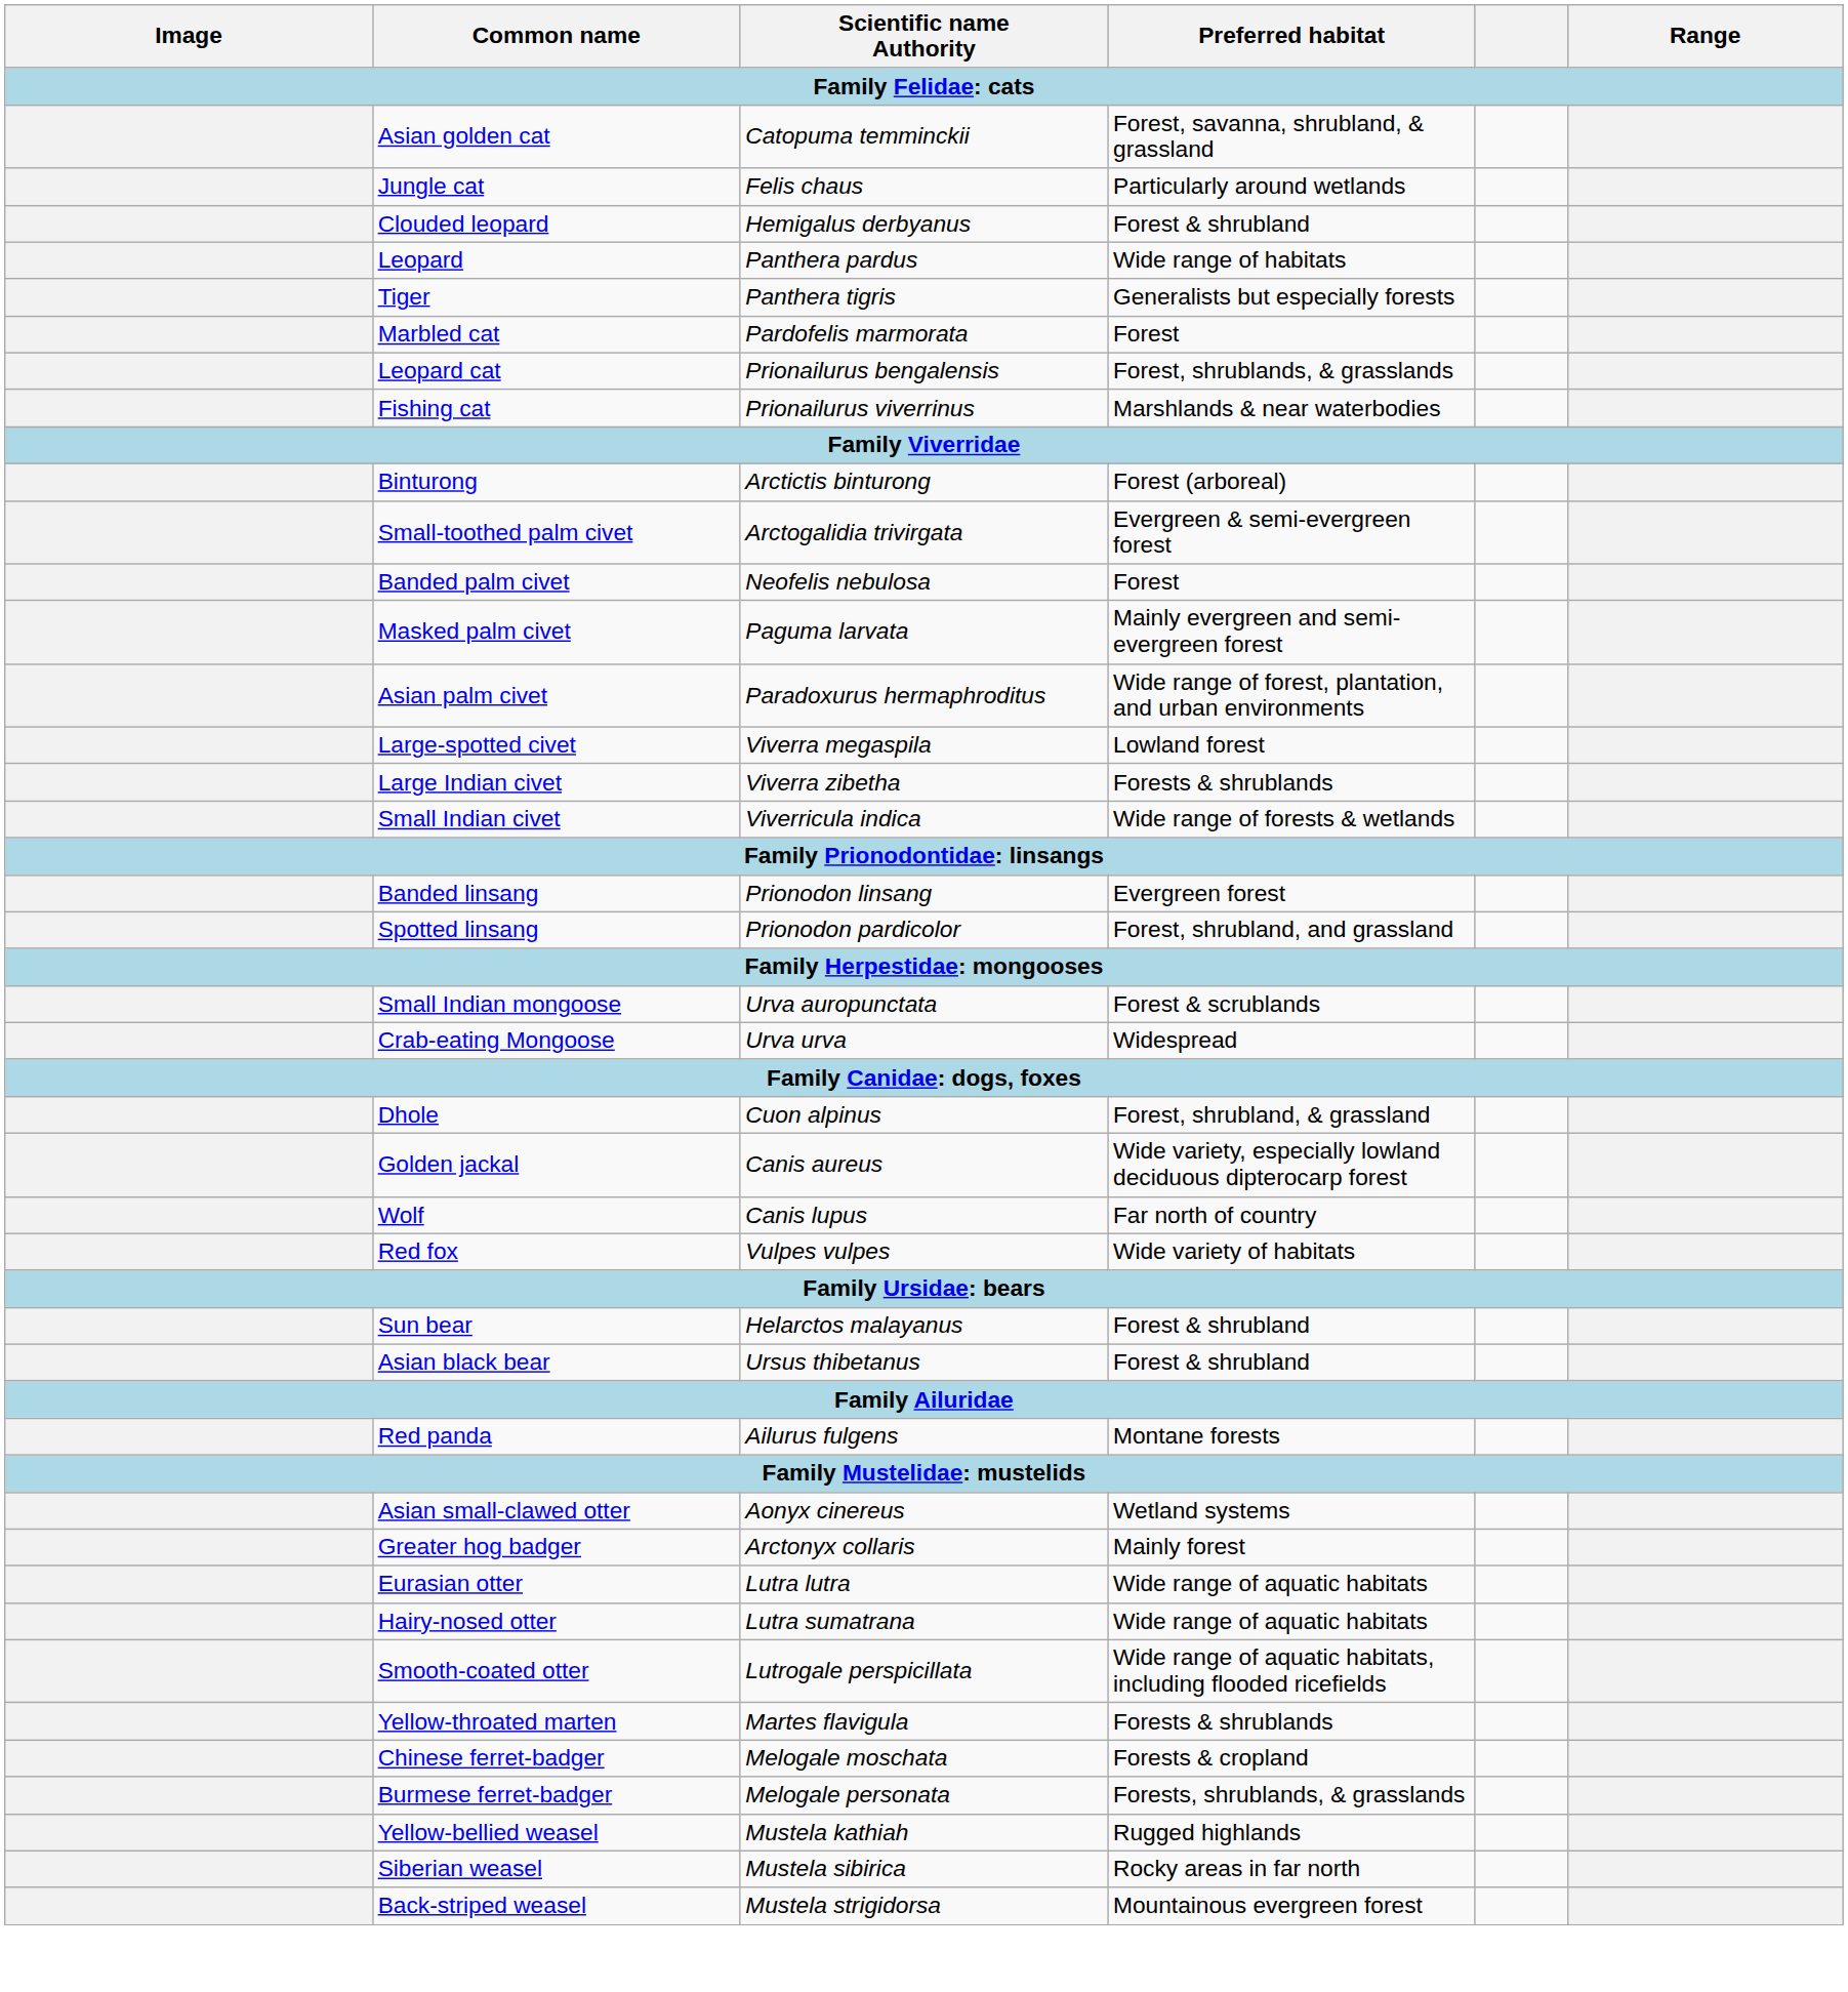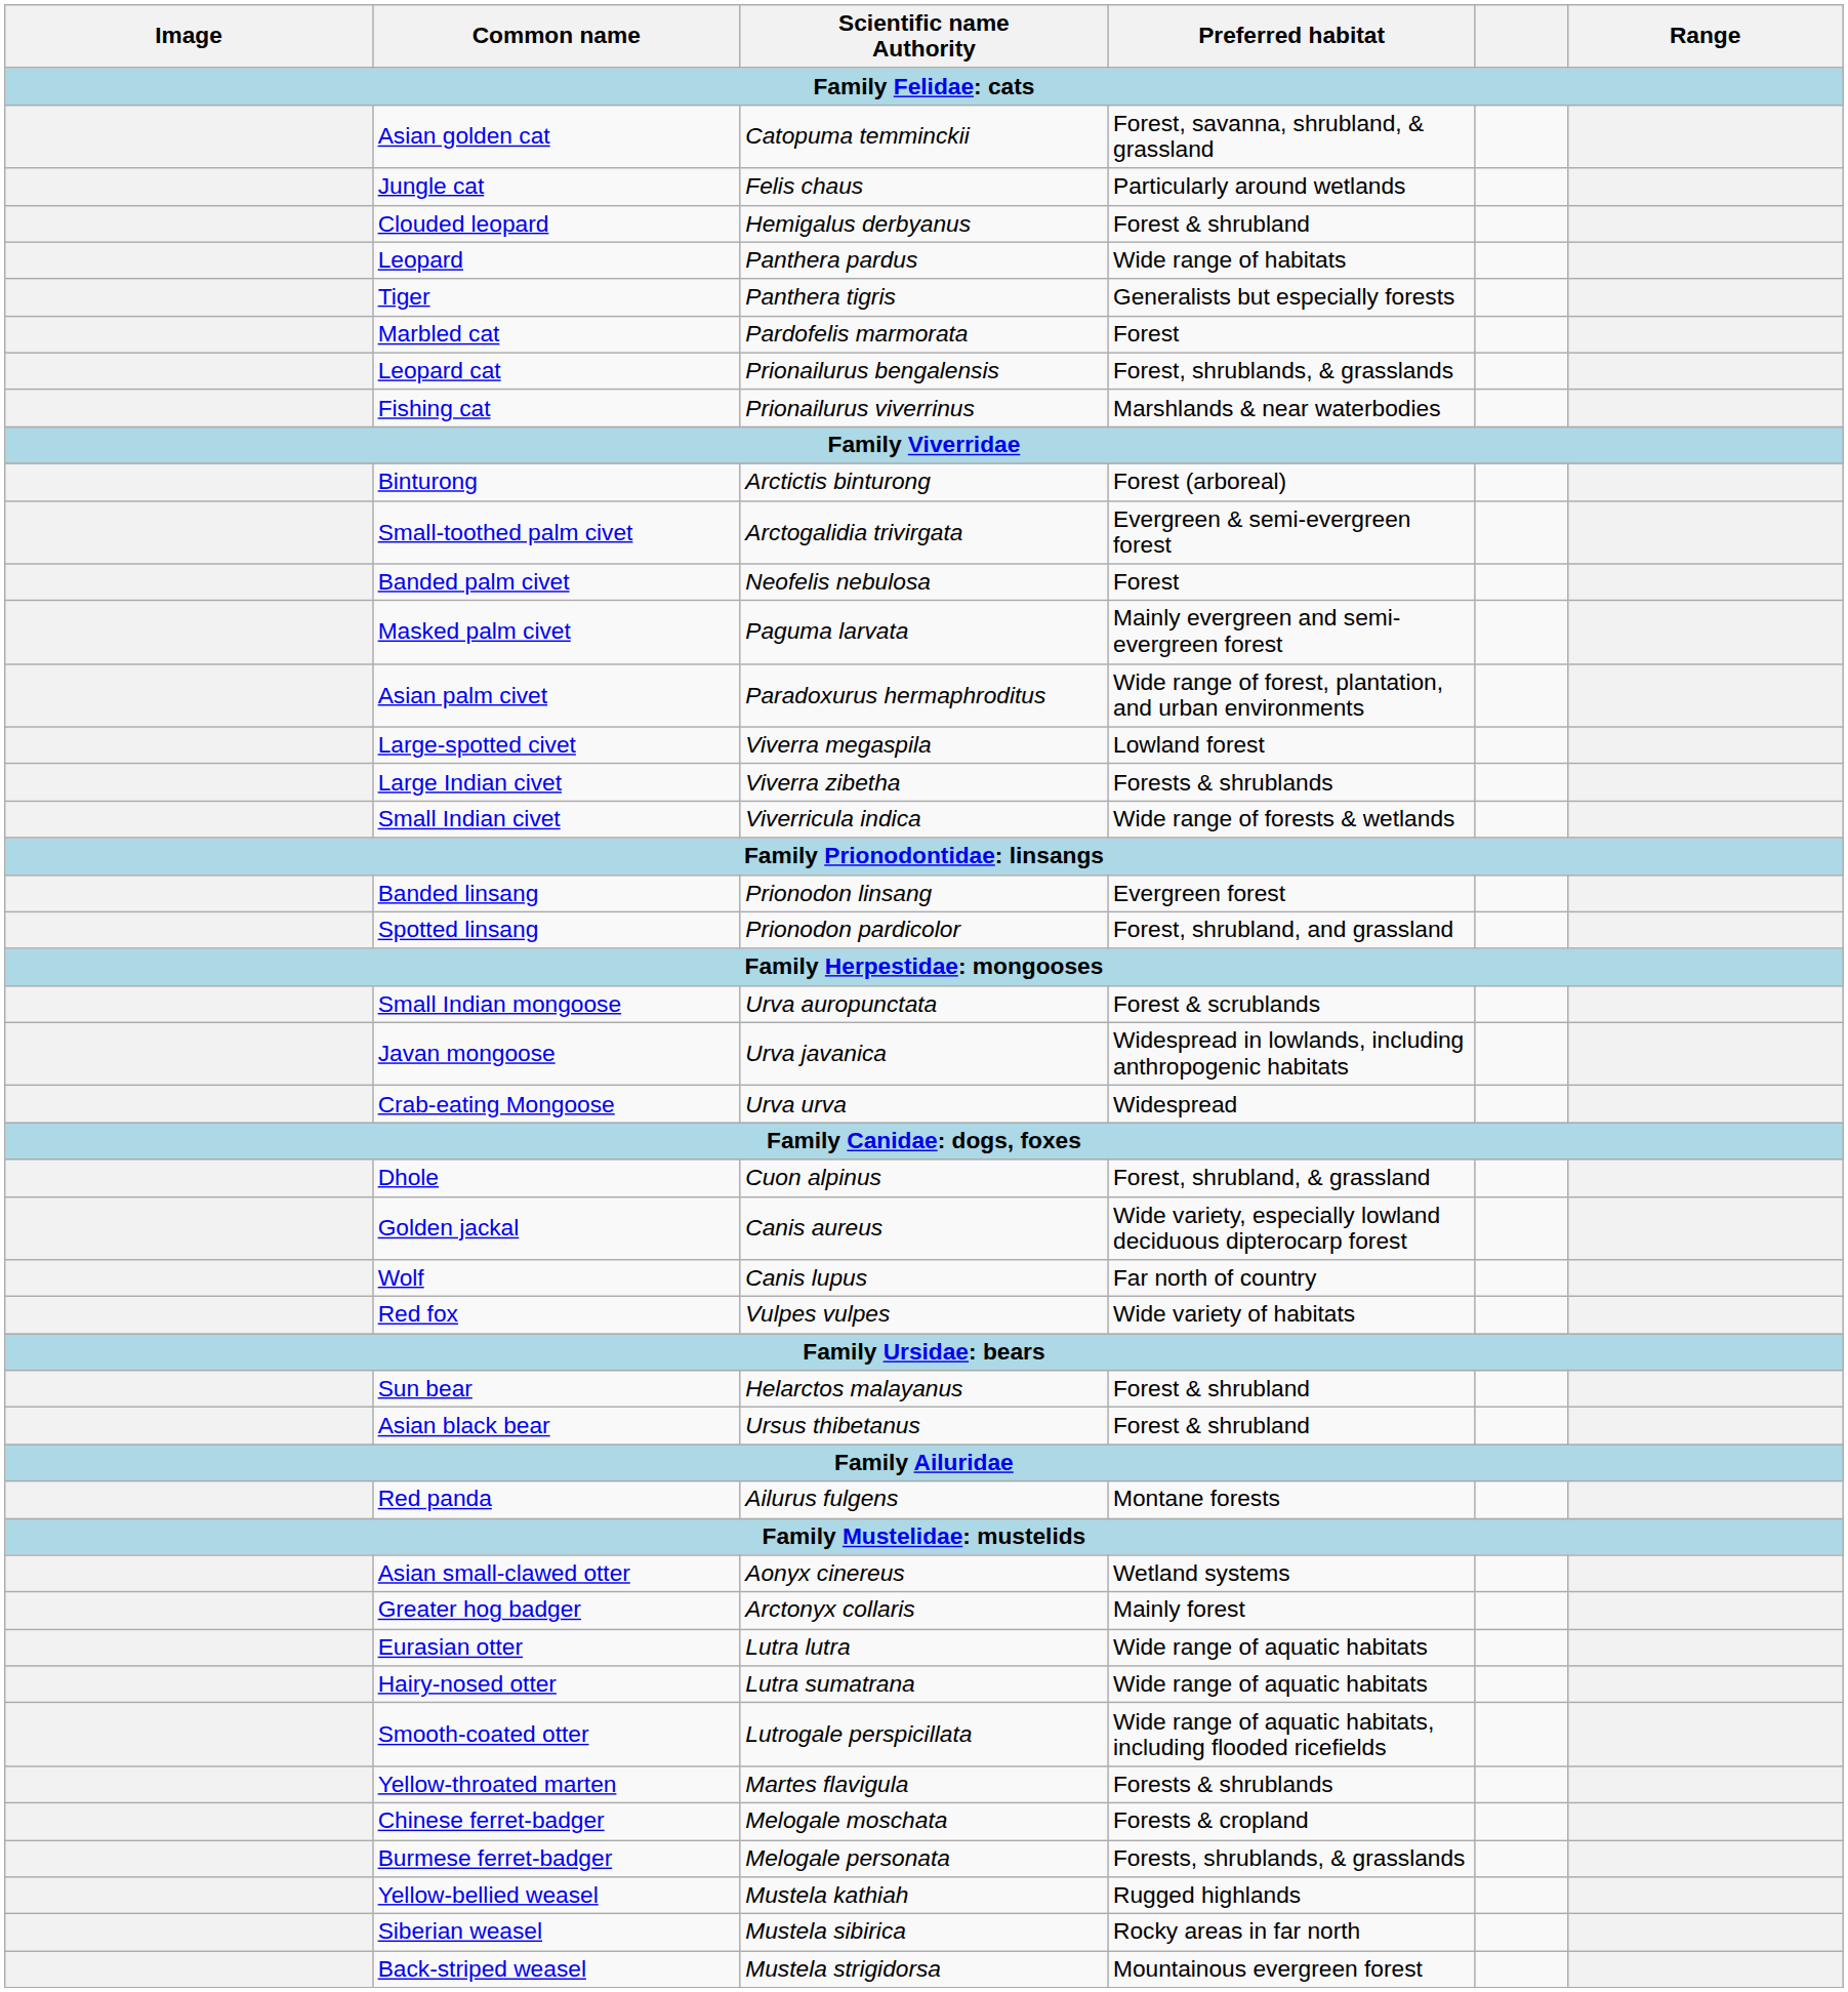+ row: Javan mongoose | Urva javanica | Widespread in lowlands, including anthropogenic habitats
